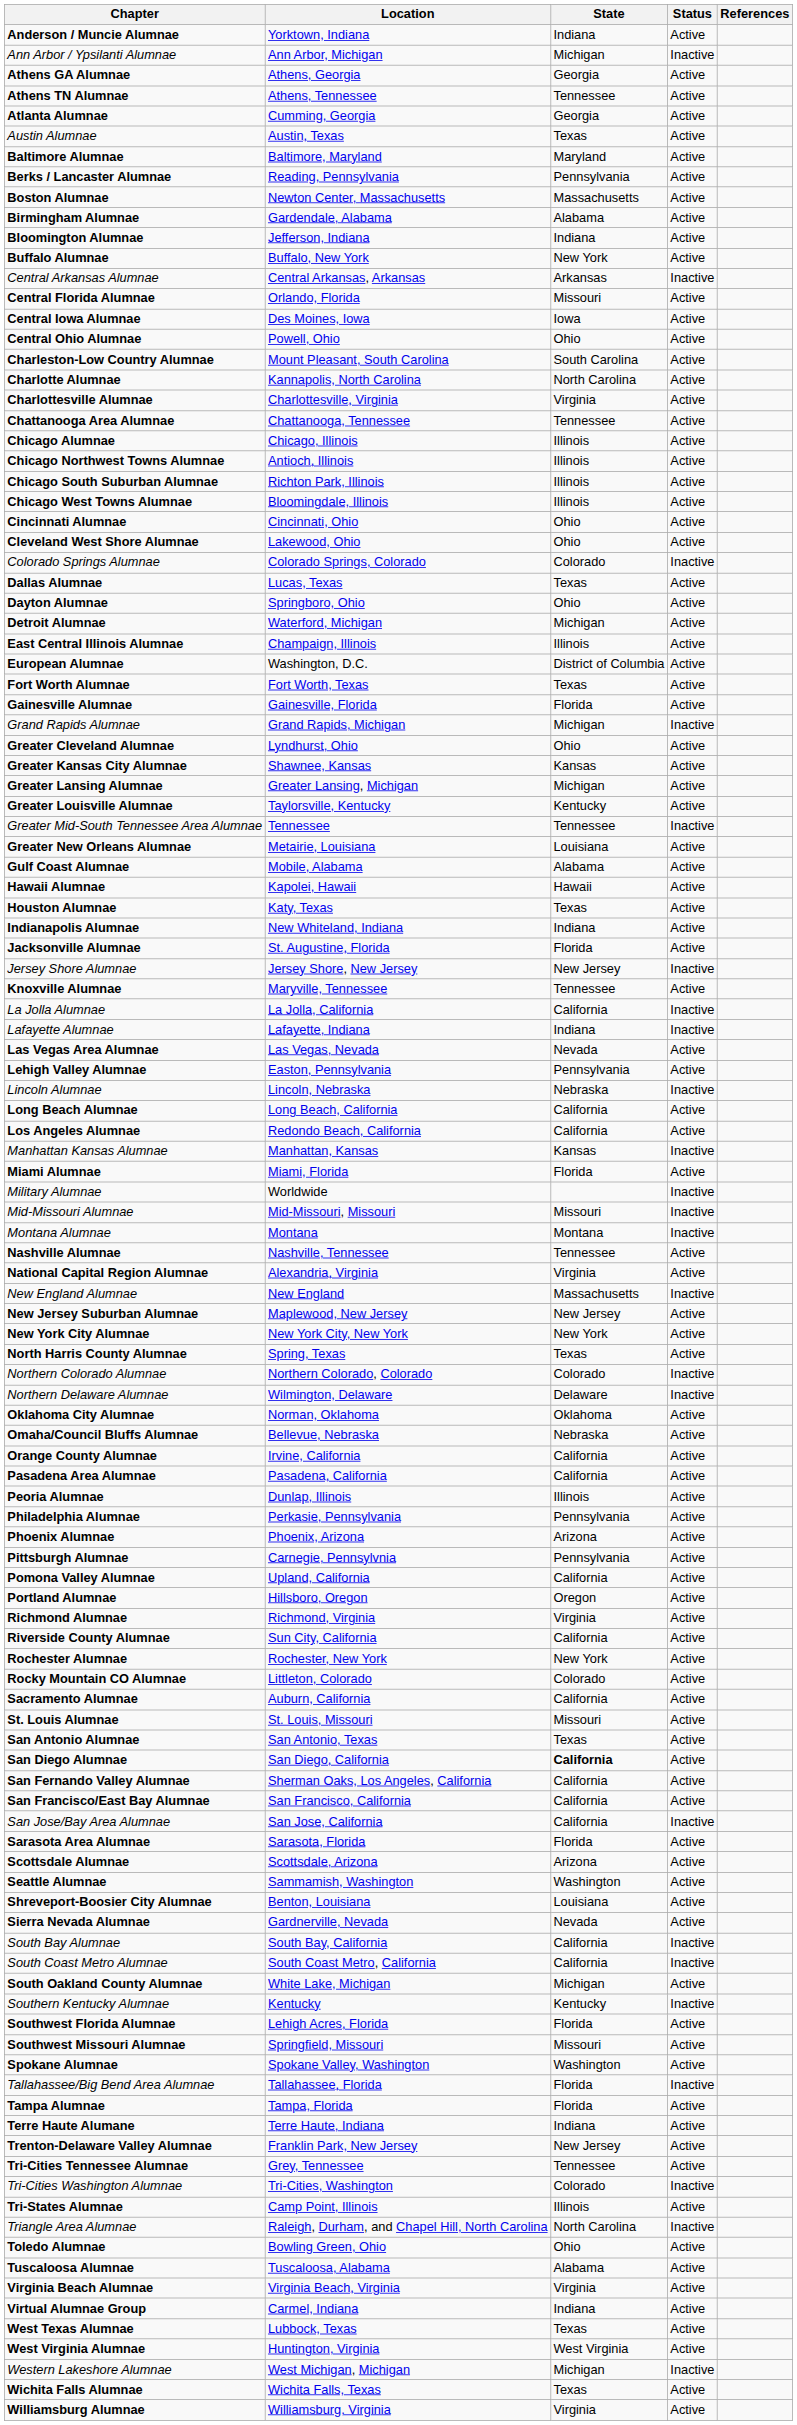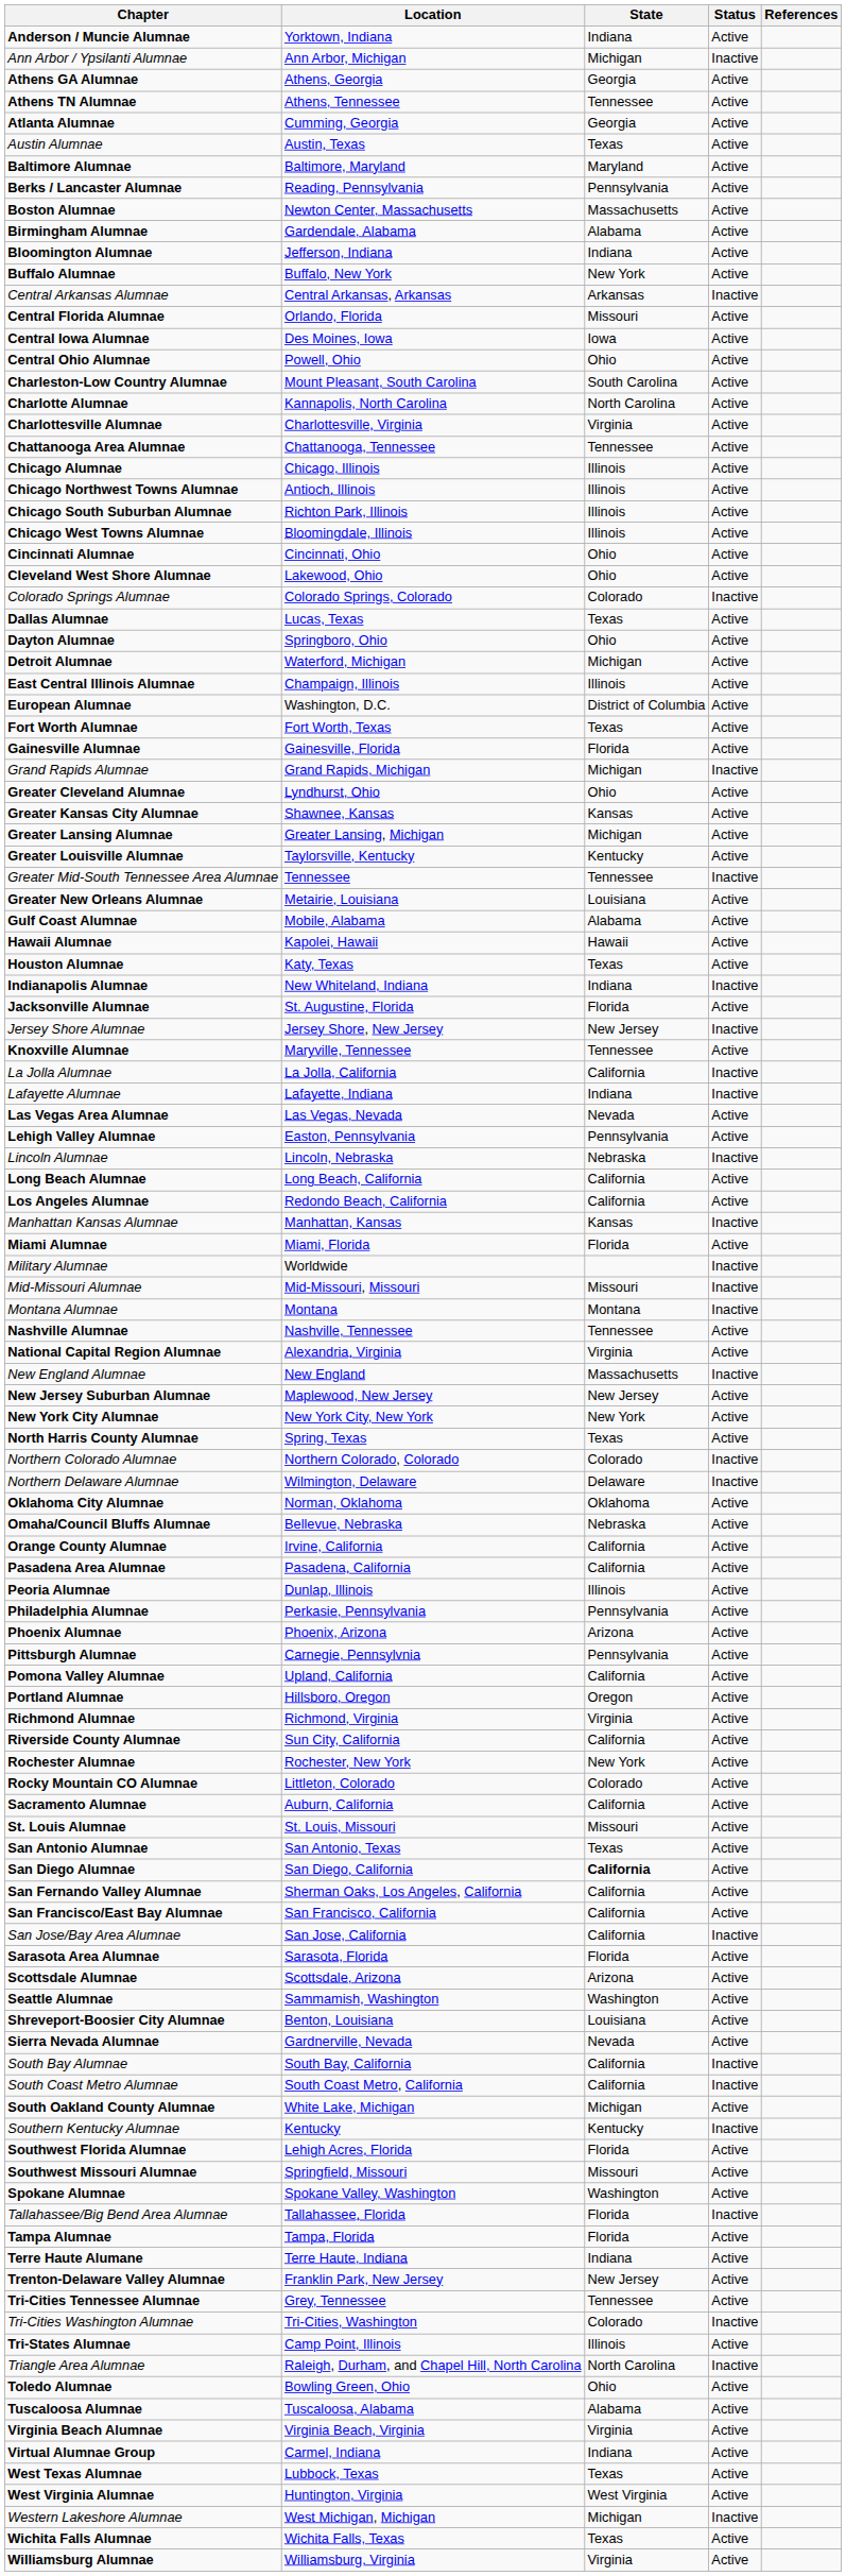Indianapolis Alumnae | Status: Active -> Inactive
